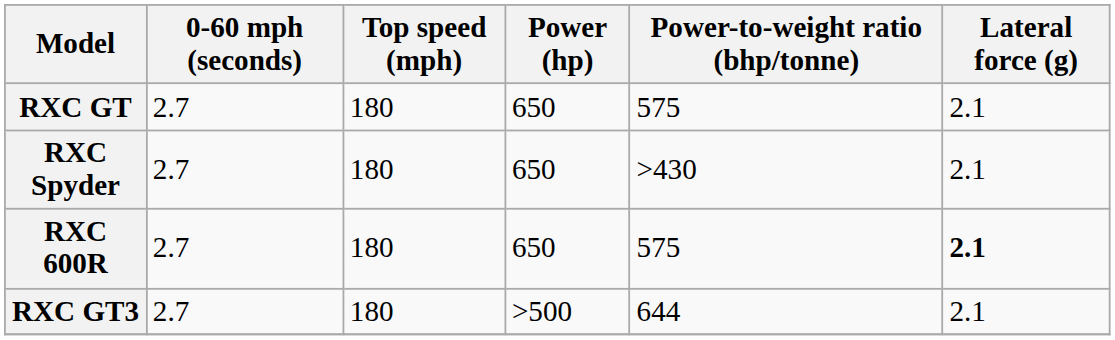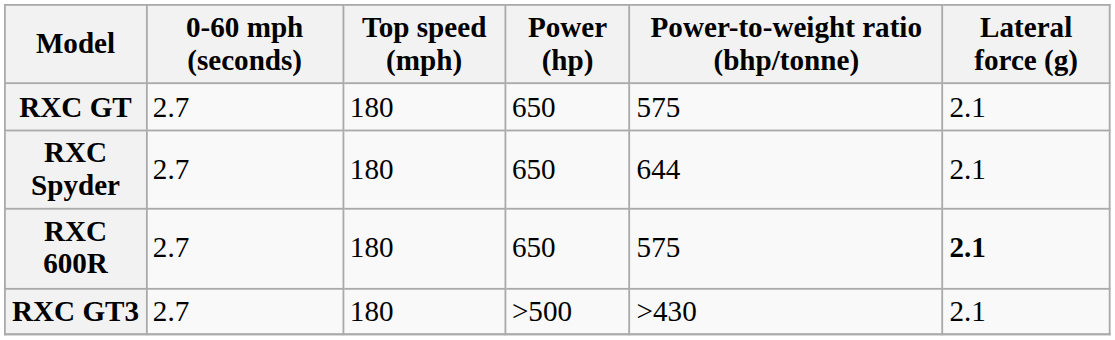RXC Spyder | Power-to-weight ratio (bhp/tonne): >430 -> 644
RXC GT3 | Power-to-weight ratio (bhp/tonne): 644 -> >430
